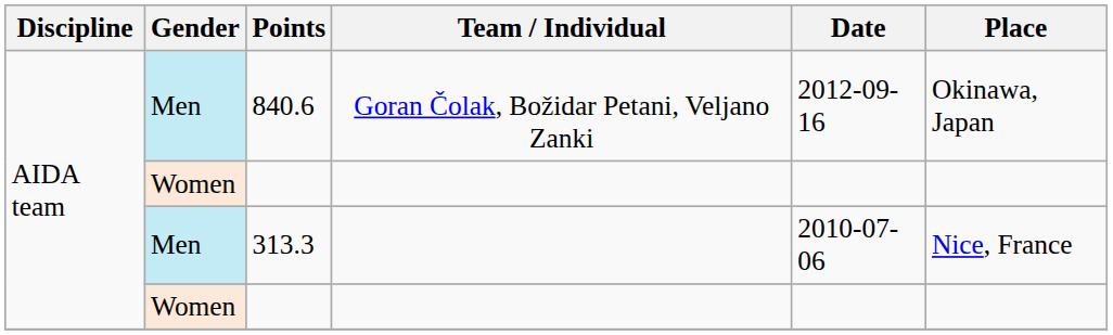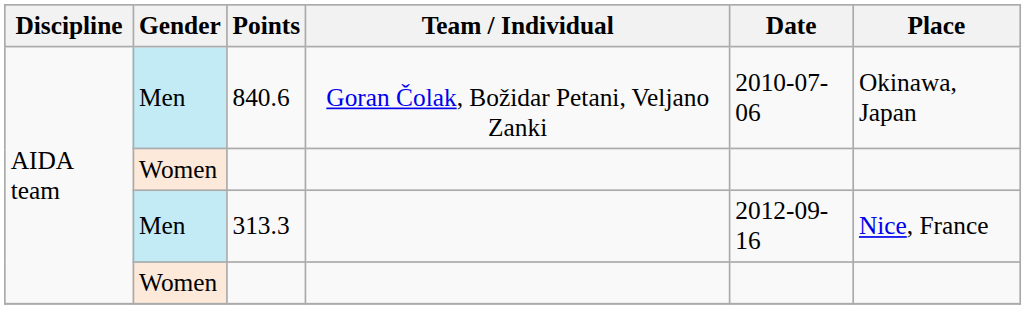840.6 | Date: 2012-09-16 -> 2010-07-06
313.3 | Date: 2010-07-06 -> 2012-09-16
